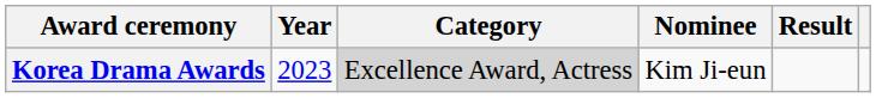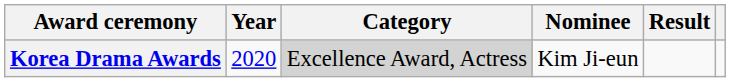Korea Drama Awards | Year: 2023 -> 2020
